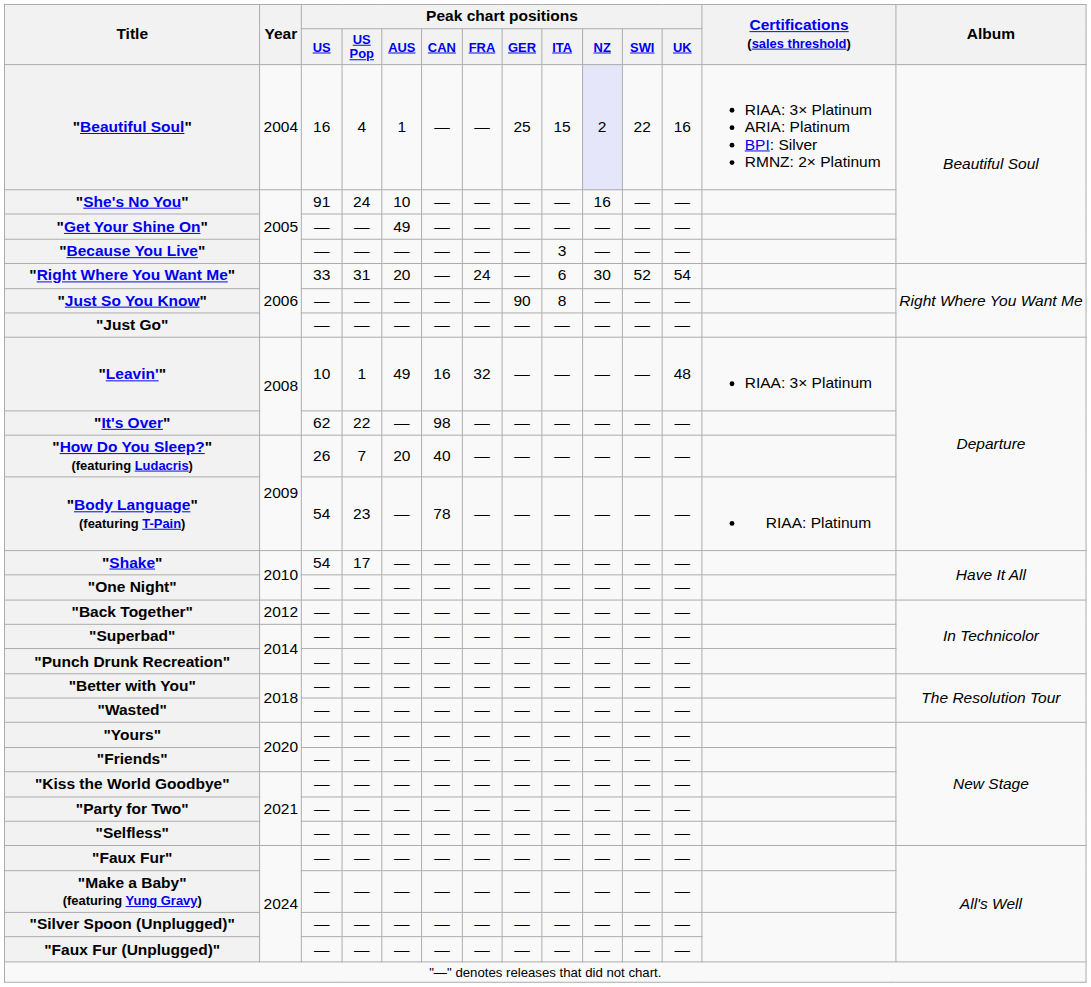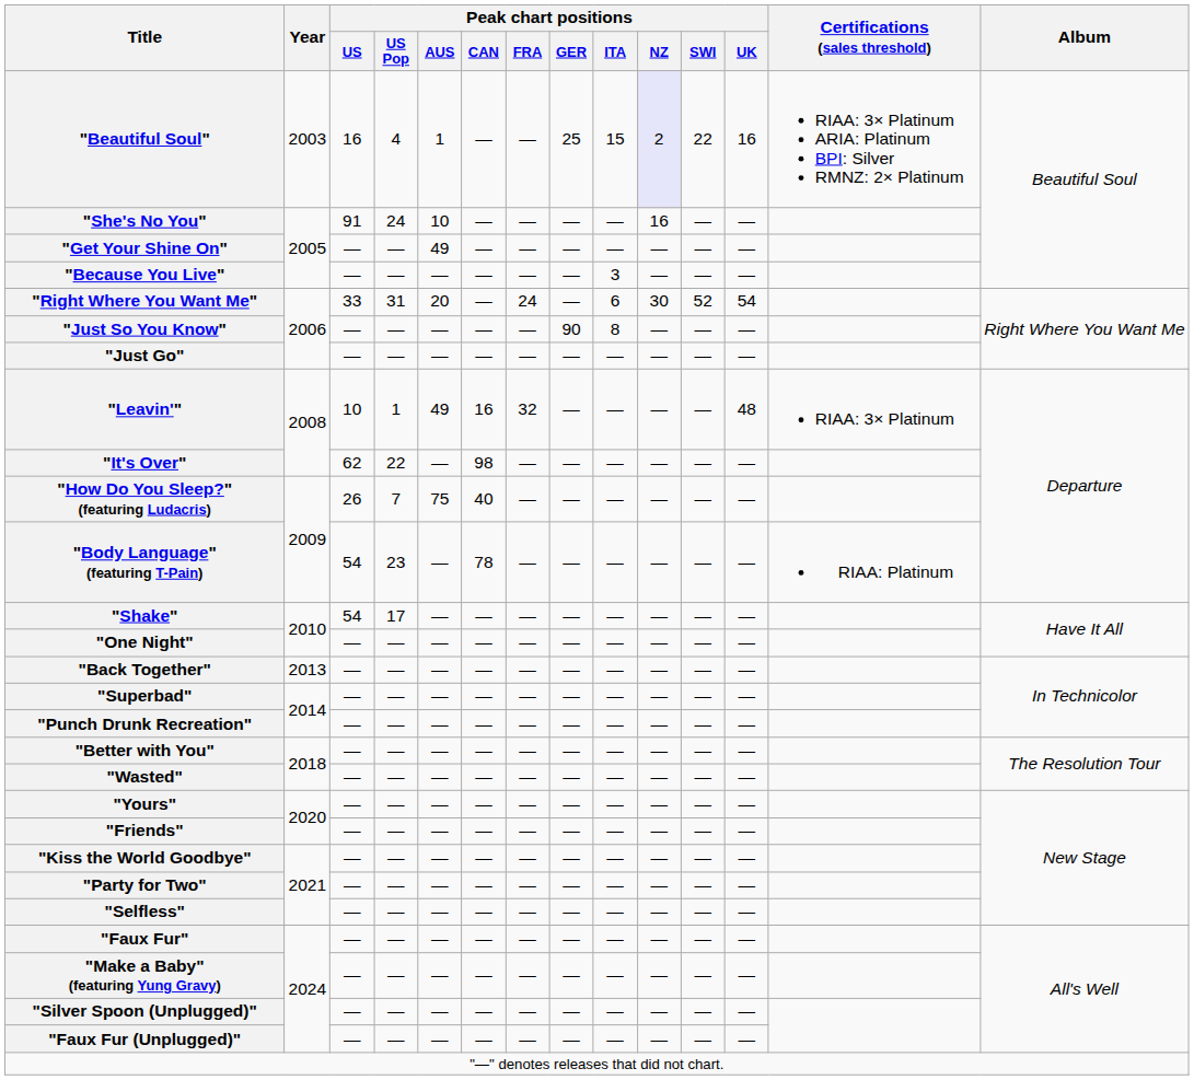"Beautiful Soul" | Year: 2004 -> 2003
"How Do You Sleep?" (featuring Ludacris) | Peak chart positions / AUS: 20 -> 75
"Back Together" | Year: 2012 -> 2013
